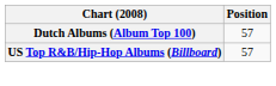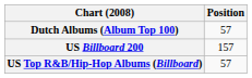+ row: US Billboard 200 | 157
